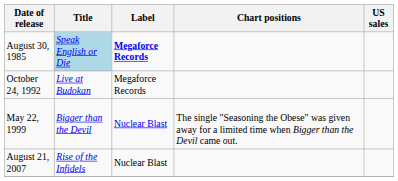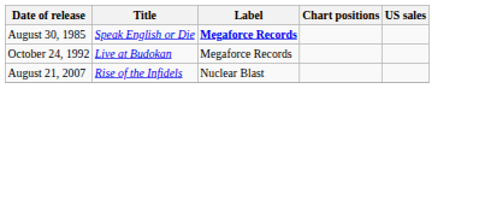August 30, 1985 | Title: lightblue background -> no background
- row: May 22, 1999 | Bigger than the Devil | Nuclear Blast | The single "Seasoning the Obese" was given away for a limited time when Bigger than the Devil came out.
